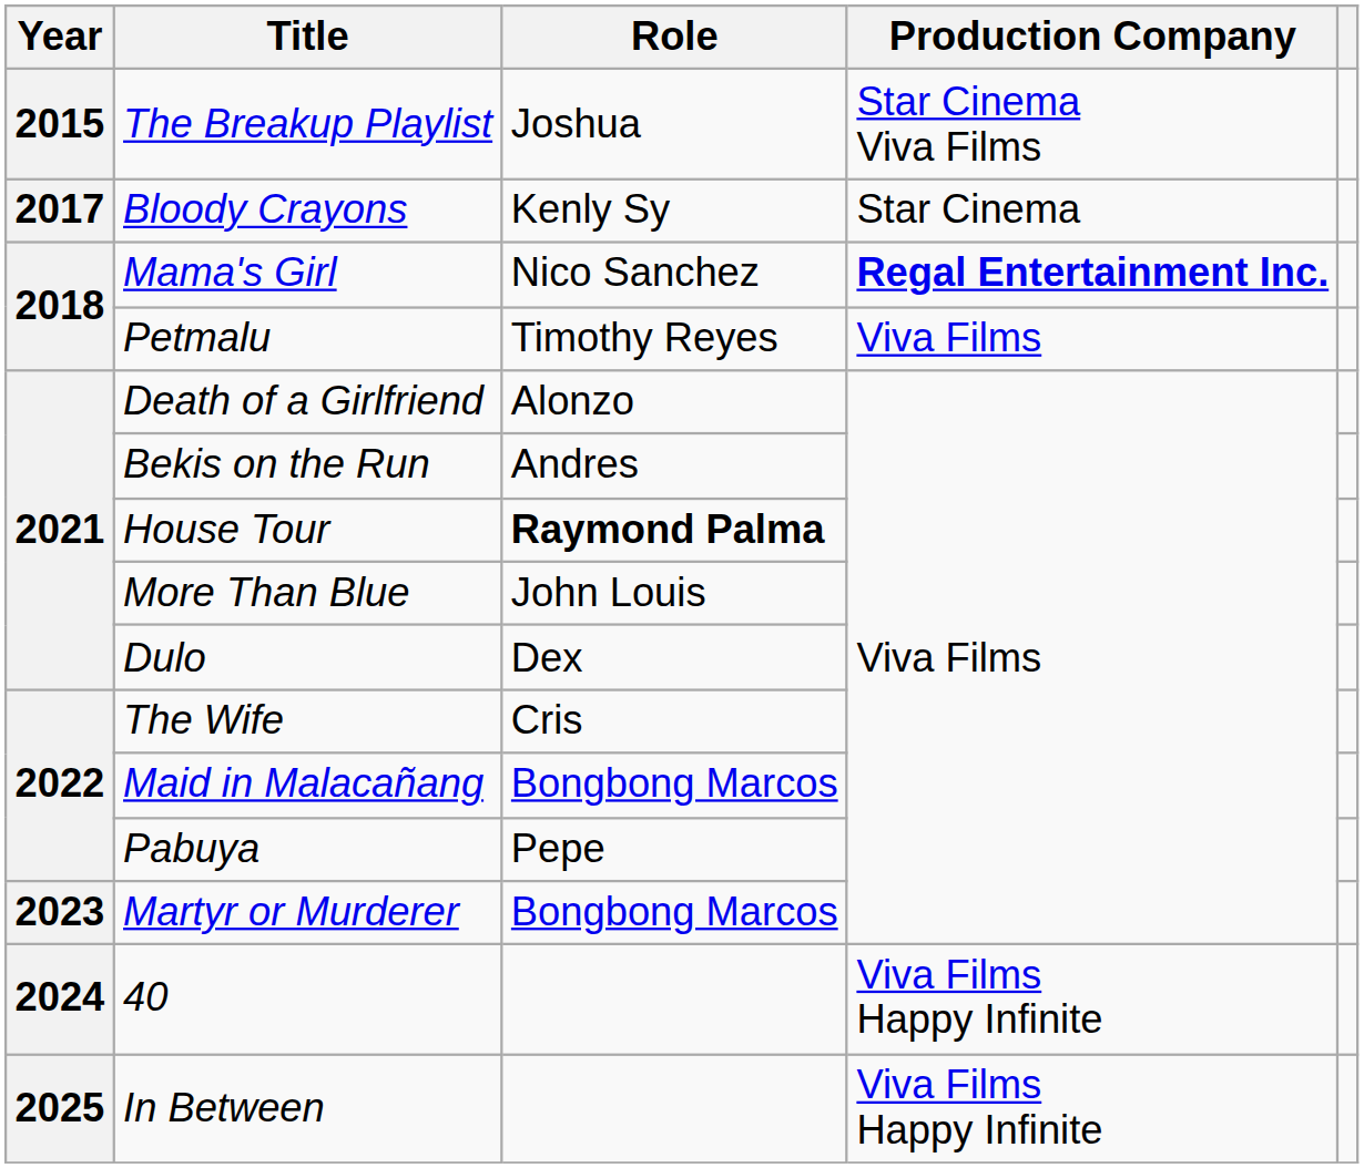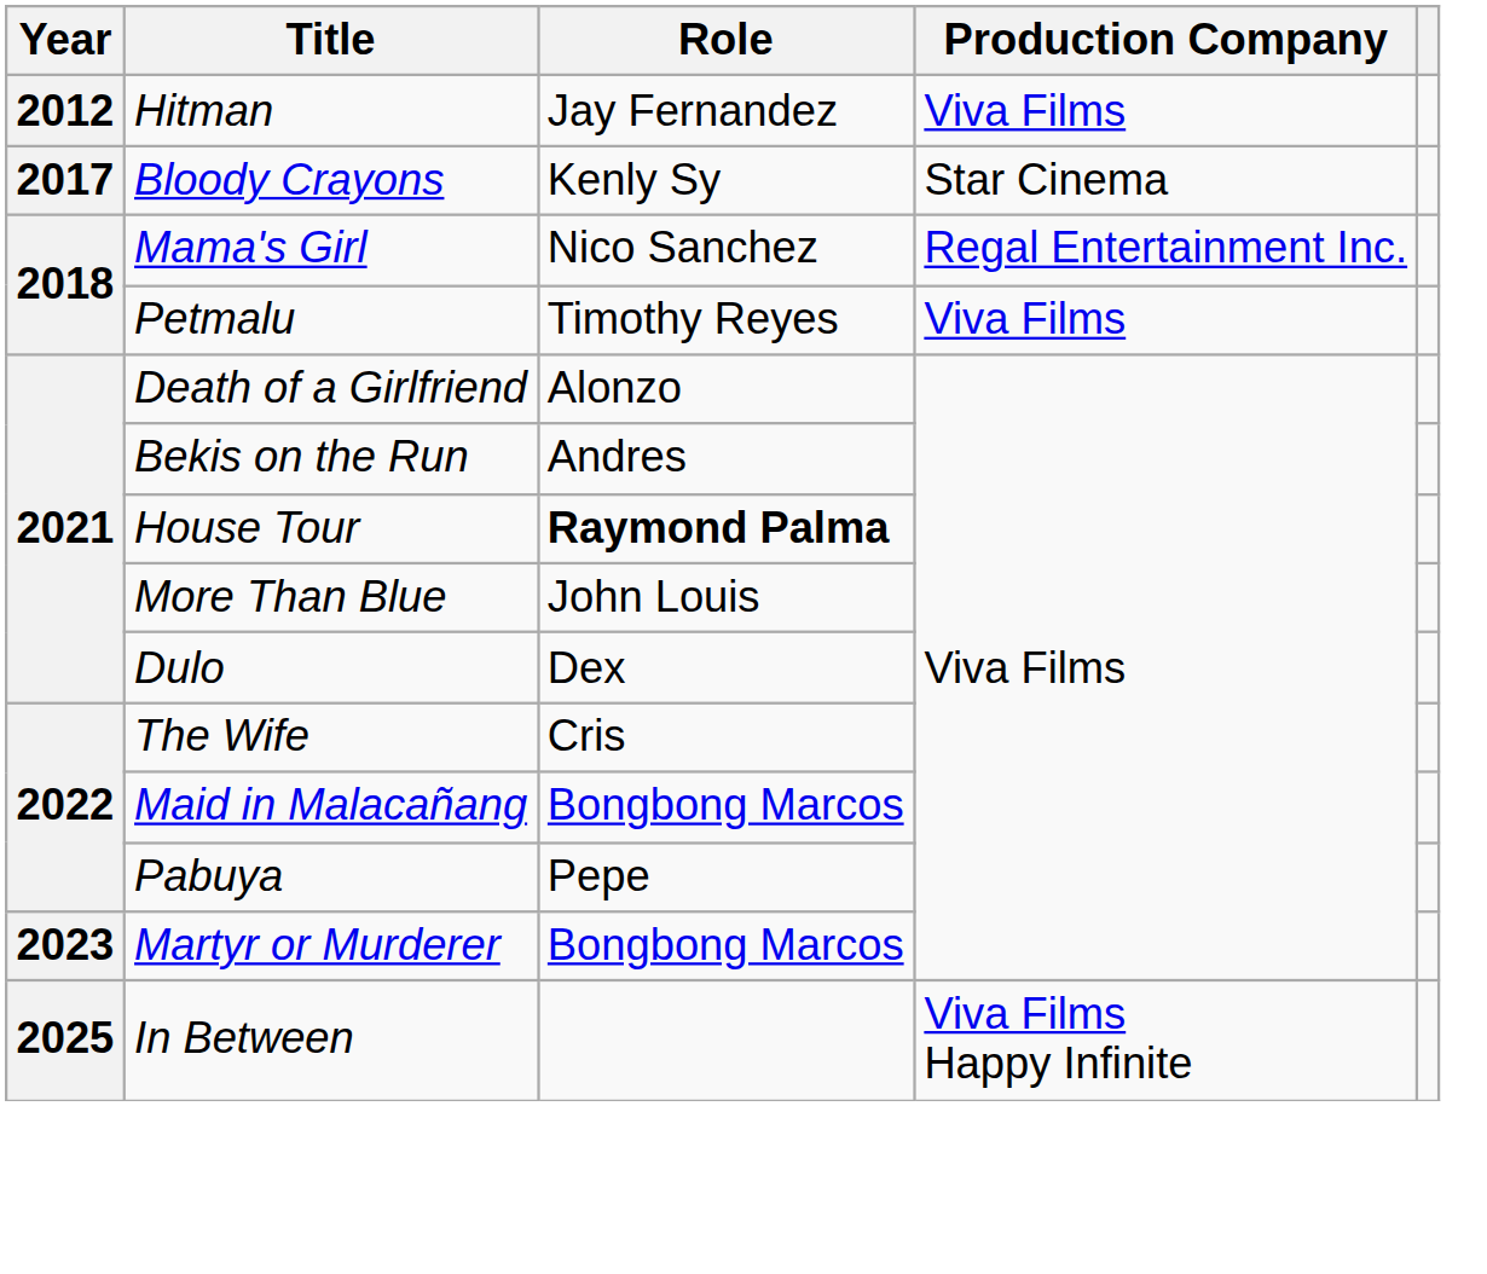+ row: 2012 | Hitman | Jay Fernandez | Viva Films
- row: 2015 | The Breakup Playlist | Joshua | Star Cinema Viva Films
Mama's Girl | Production Company: bold -> normal
- row: 2024 | 40 | Viva Films Happy Infinite
